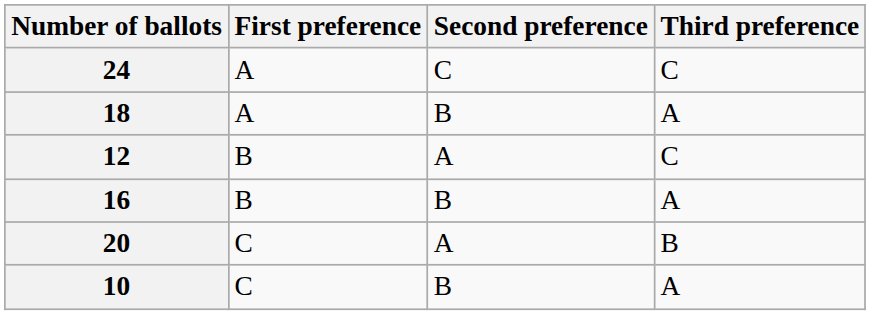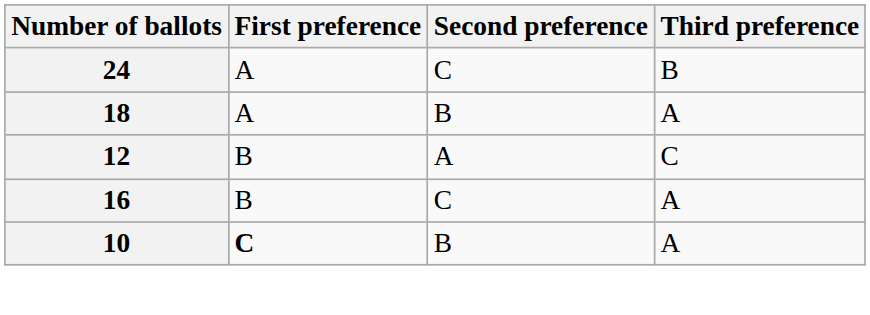24 | Third preference: C -> B
16 | Second preference: B -> C
- row: 20 | C | A | B
10 | First preference: normal -> bold
